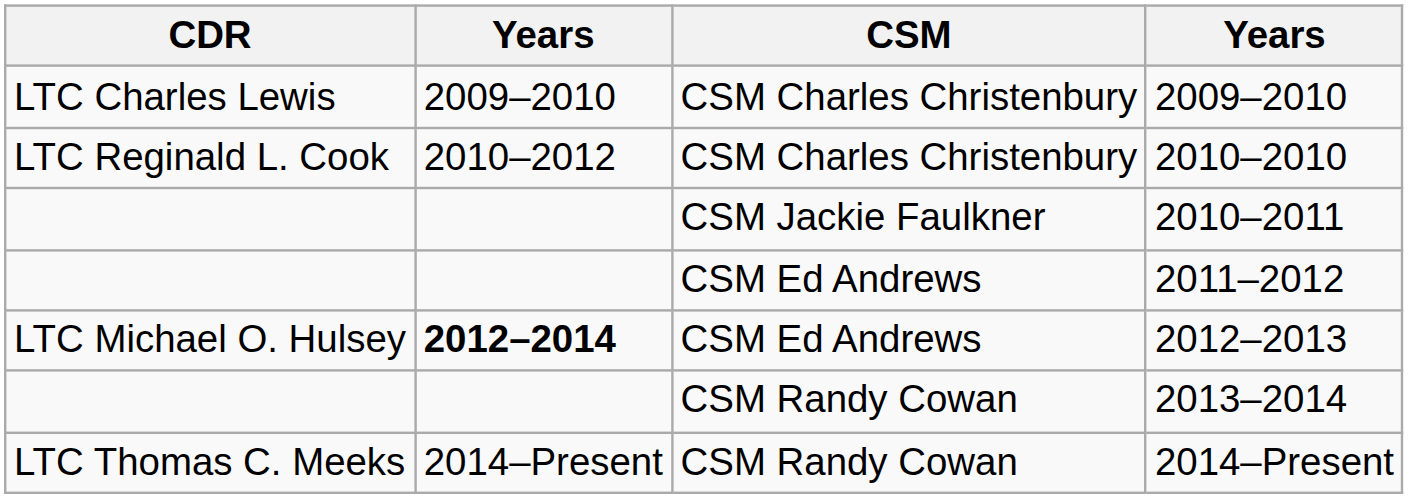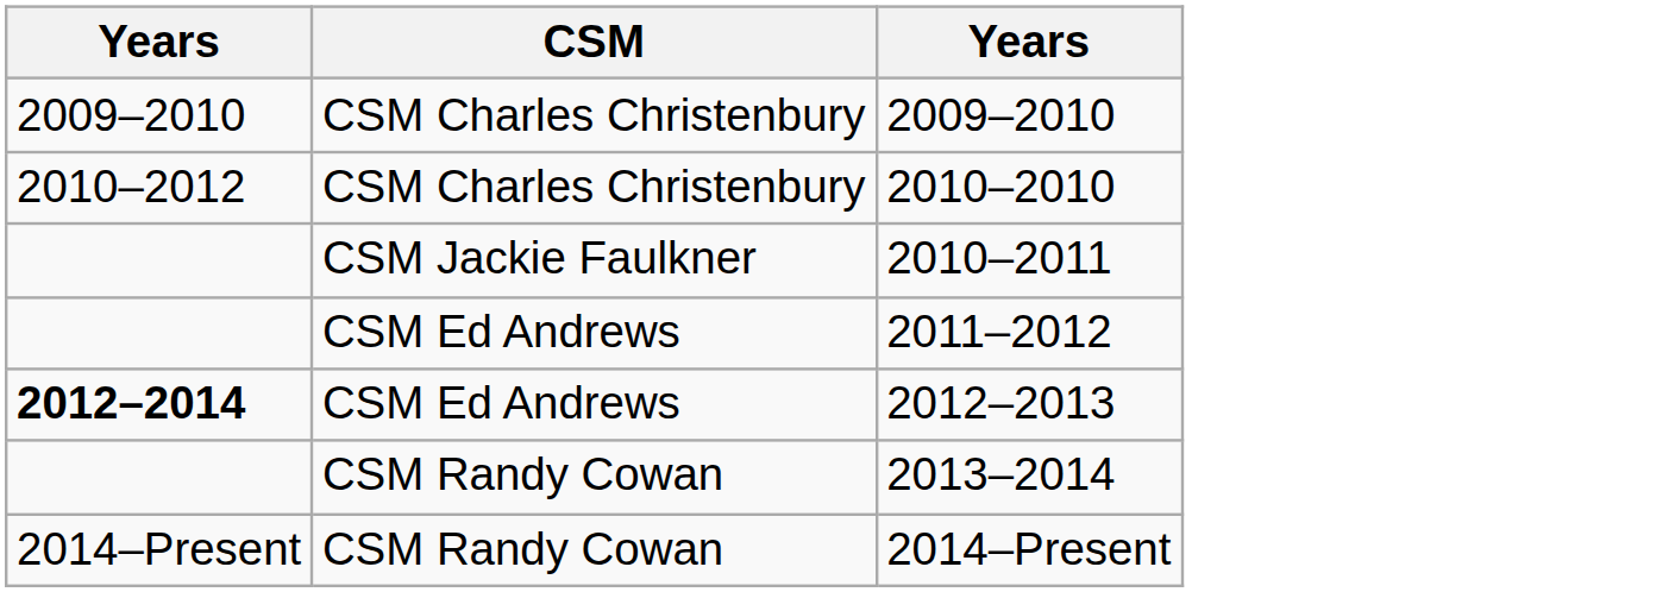- column: CDR | LTC Charles Lewis | LTC Reginald L. Cook | LTC Michael O. Hulsey | LTC Thomas C. Meeks
